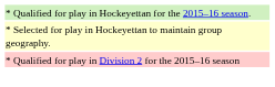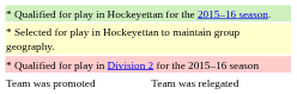+ row: Team was promoted | Team was relegated
